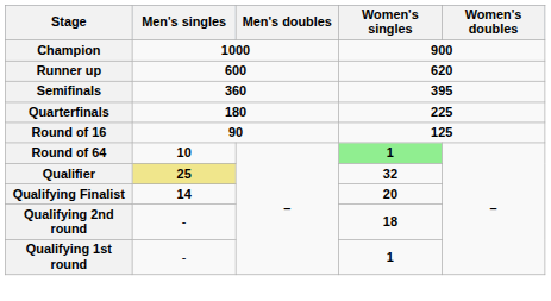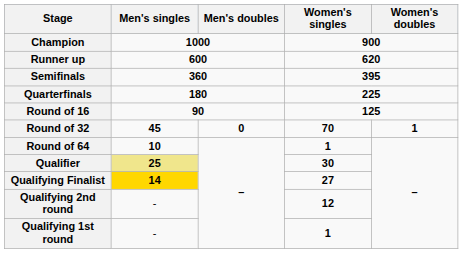+ row: Round of 32 | 45 | 0 | 70 | 1
Round of 64 | Women's singles: lightgreen background -> no background
Qualifier | Women's singles: 32 -> 30
Qualifying Finalist | Men's singles: no background -> gold background
Qualifying Finalist | Women's singles: 20 -> 27
Qualifying 2nd round | Women's singles: 18 -> 12
